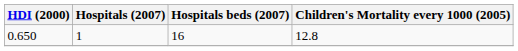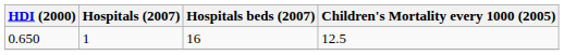0.650 | Children's Mortality every 1000 (2005): 12.8 -> 12.5
